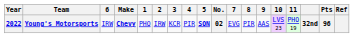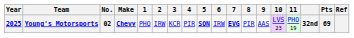columns swapped: No. <-> 6
Young's Motorsports | Year: 2022 -> 2025
Young's Motorsports | 7: normal -> bold
Young's Motorsports | Pts: 96 -> 69
